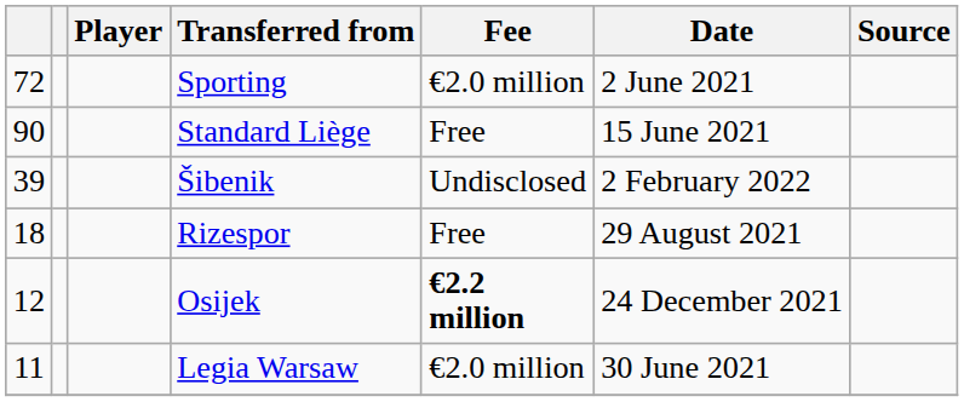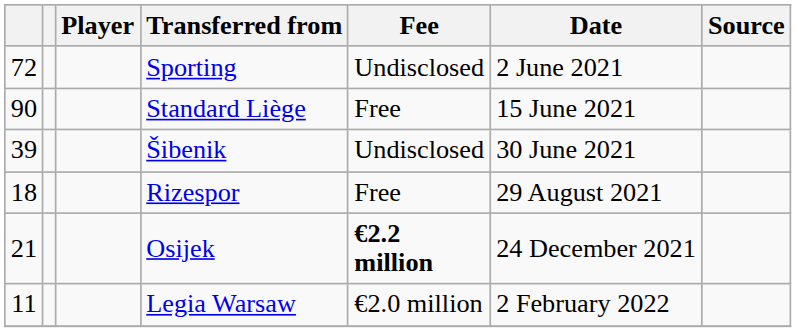Sporting | Fee: €2.0 million -> Undisclosed
Šibenik | Date: 2 February 2022 -> 30 June 2021
Osijek | column 1: 12 -> 21
Legia Warsaw | Date: 30 June 2021 -> 2 February 2022
